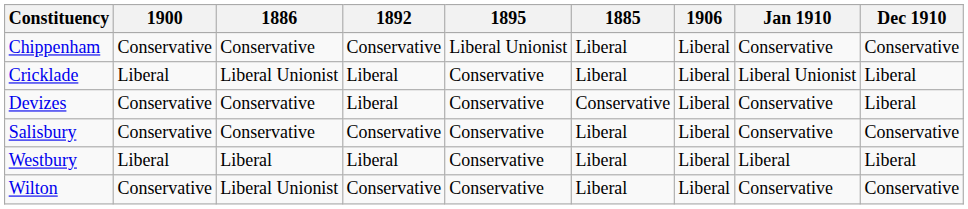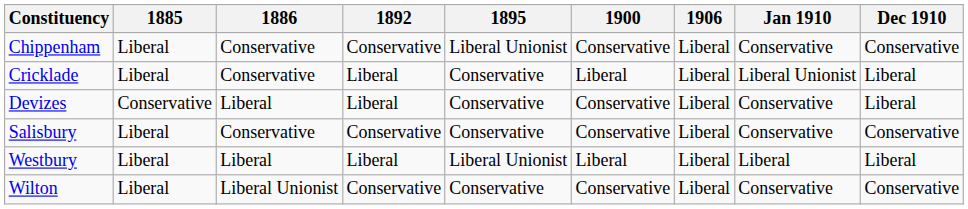columns swapped: 1885 <-> 1900
Cricklade | 1886: Liberal Unionist -> Conservative
Devizes | 1886: Conservative -> Liberal
Westbury | 1895: Conservative -> Liberal Unionist
